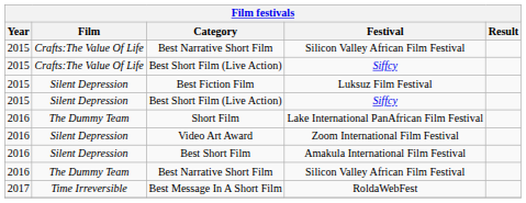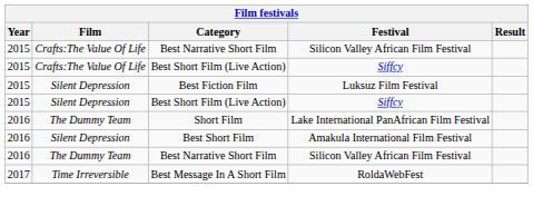- row: 2016 | Silent Depression | Video Art Award | Zoom International Film Festival
